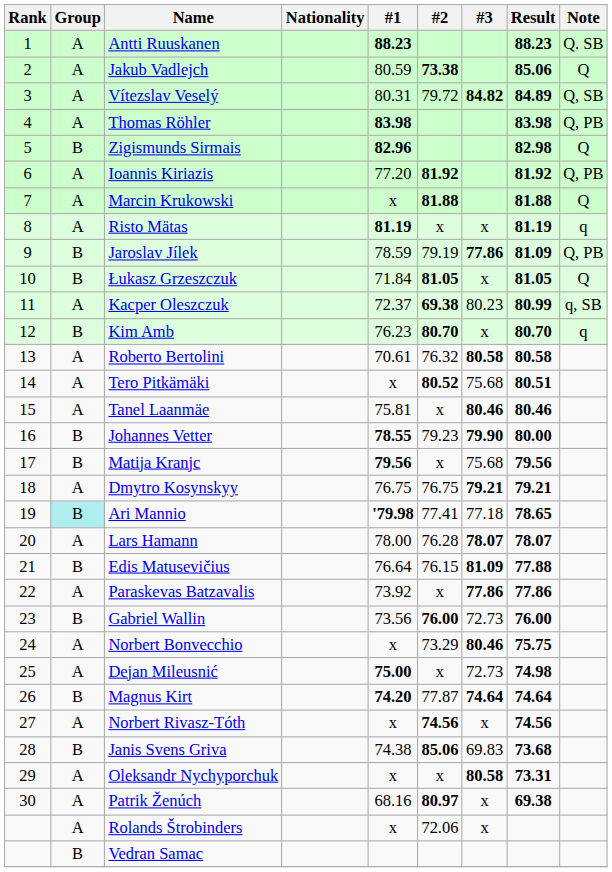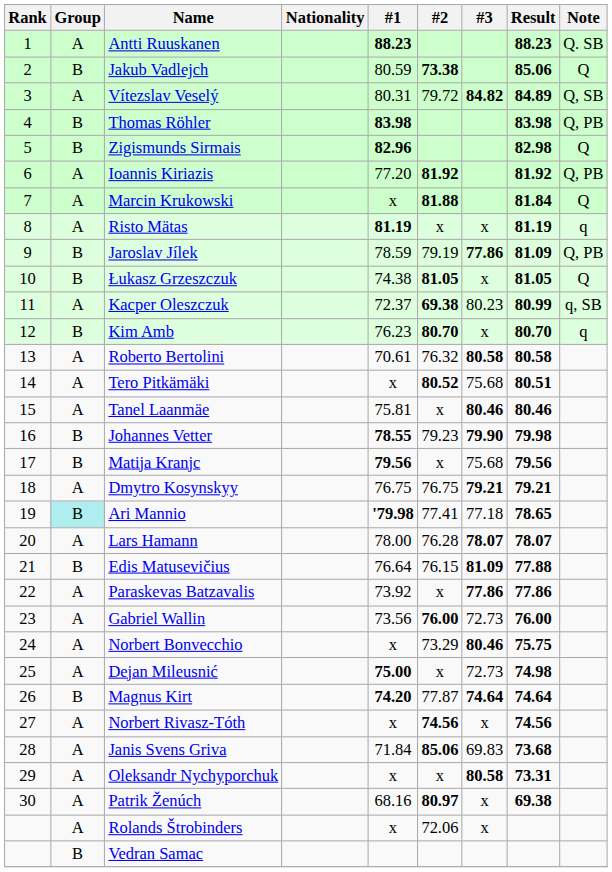Jakub Vadlejch | Group: A -> B
Thomas Röhler | Group: A -> B
Marcin Krukowski | Result: 81.88 -> 81.84
Łukasz Grzeszczuk | #1: 71.84 -> 74.38
Johannes Vetter | Result: 80.00 -> 79.98
Gabriel Wallin | Group: B -> A
Janis Svens Griva | Group: B -> A
Janis Svens Griva | #1: 74.38 -> 71.84
